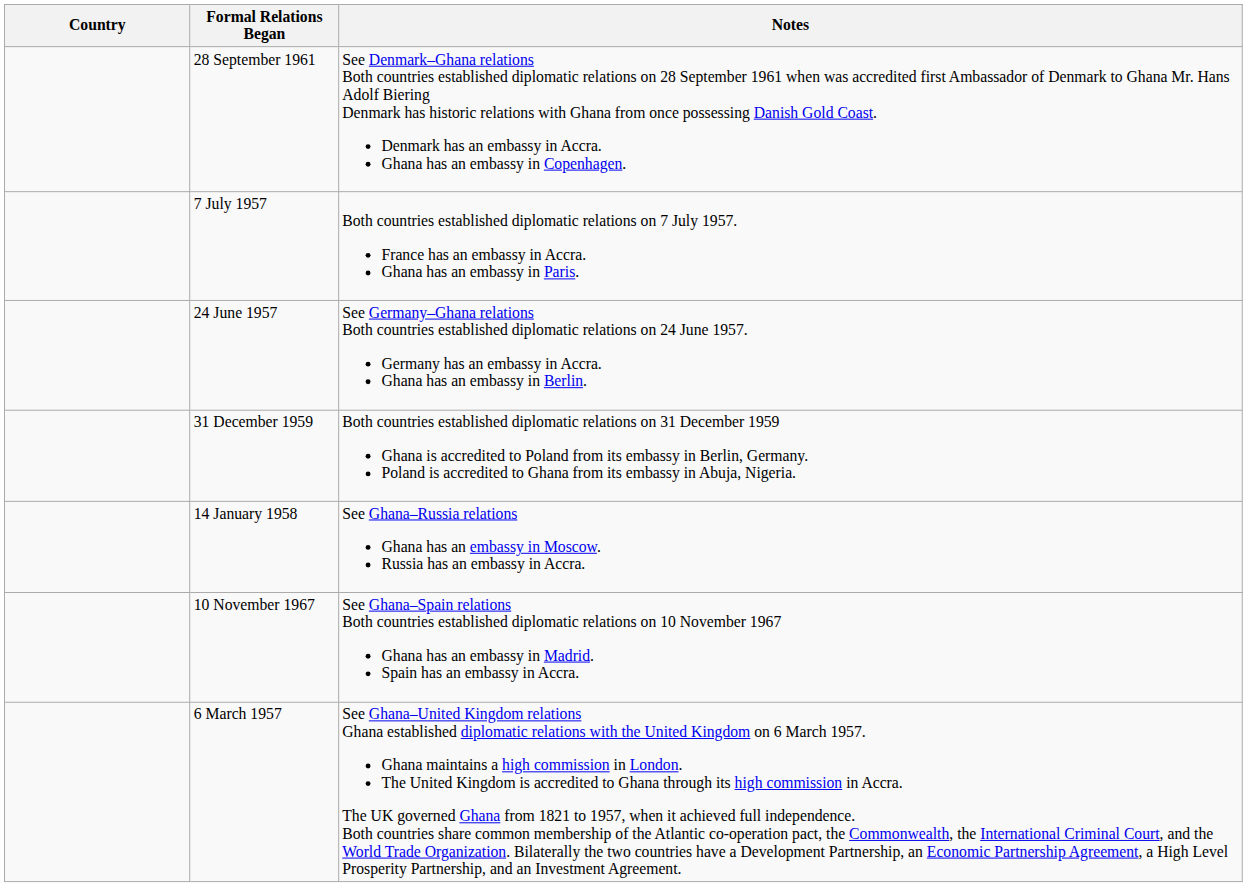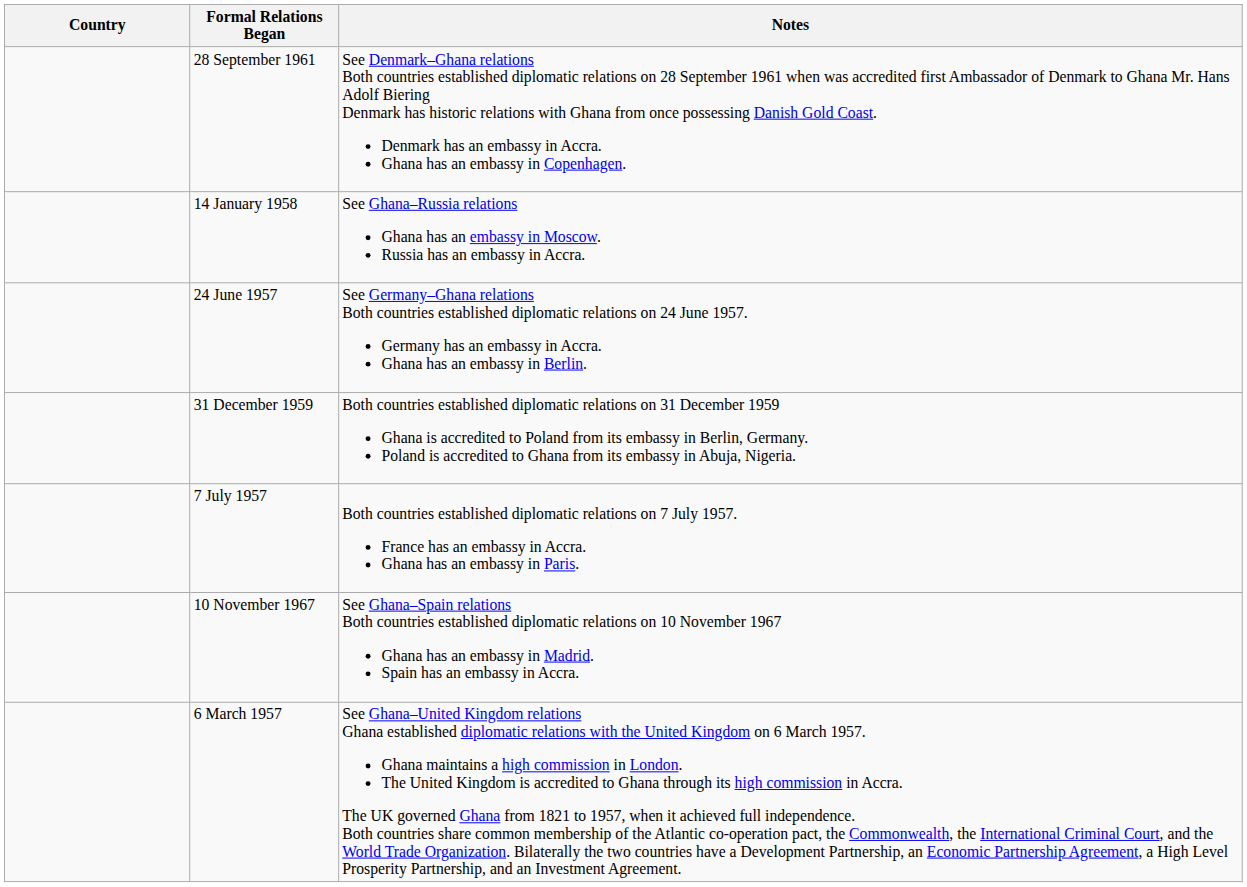rows swapped: 7 July 1957 <-> 14 January 1958
